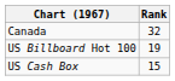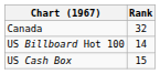US Billboard Hot 100 | Rank: 19 -> 14
